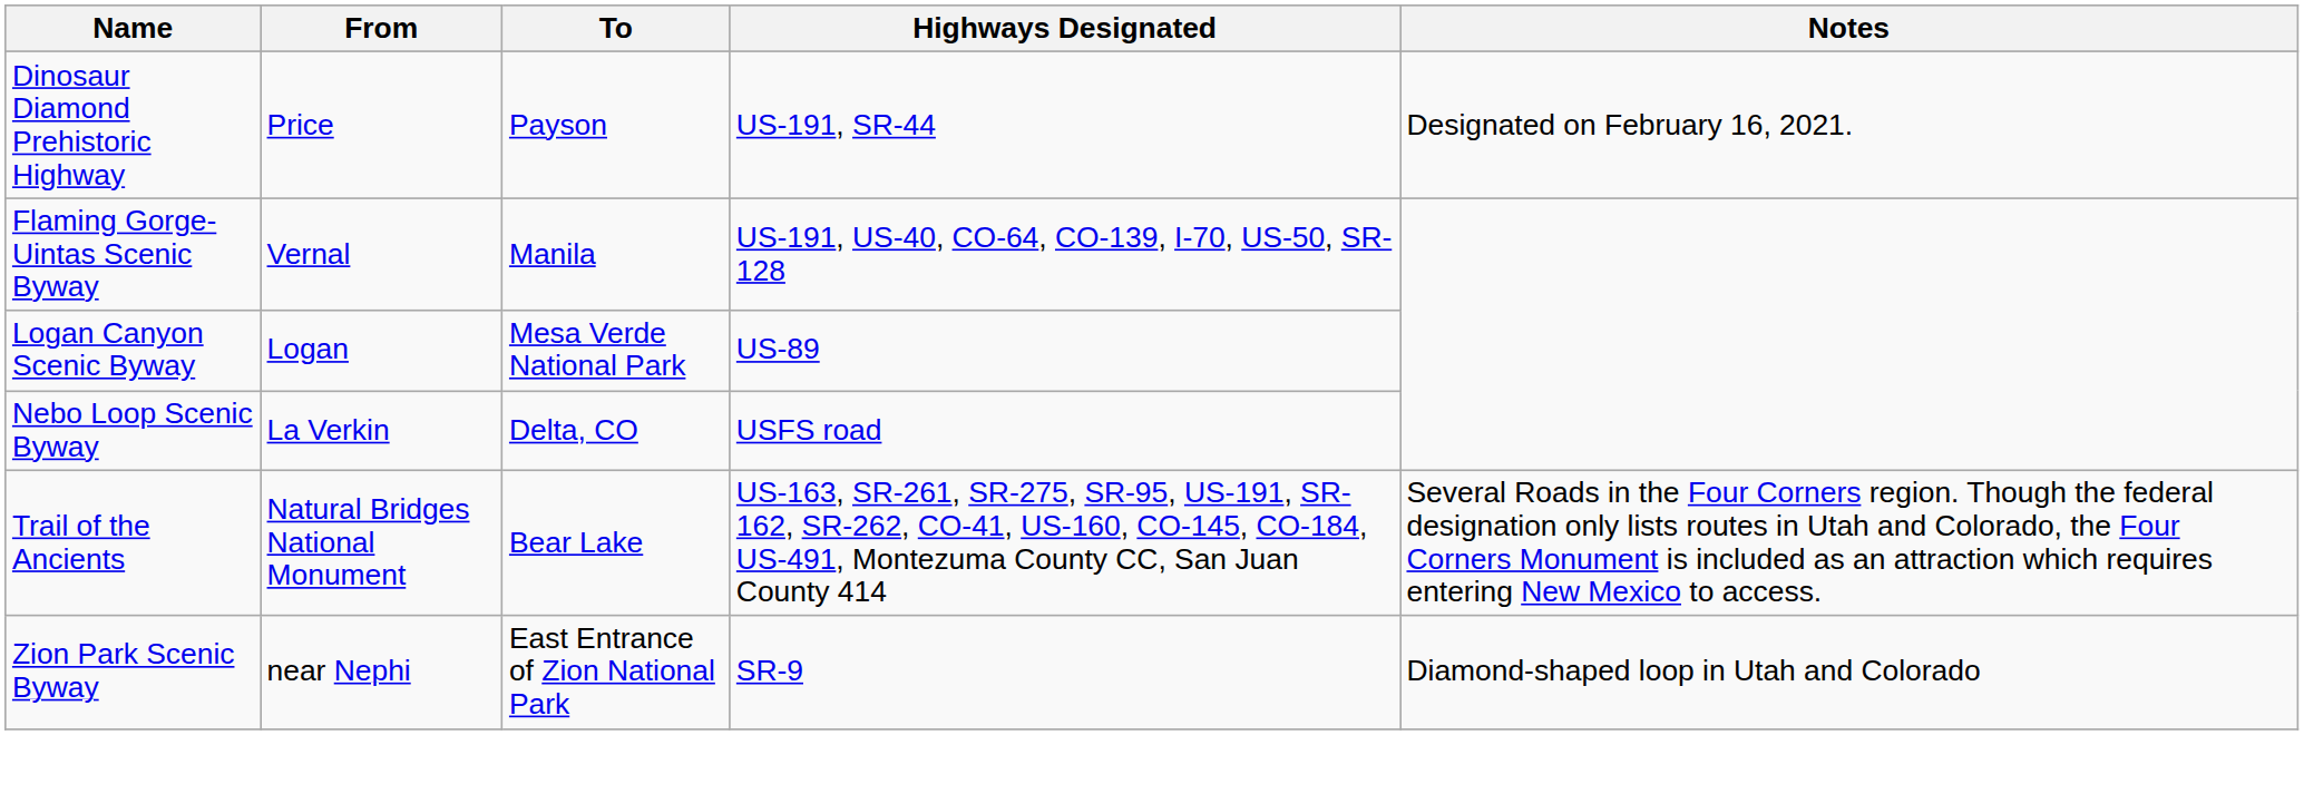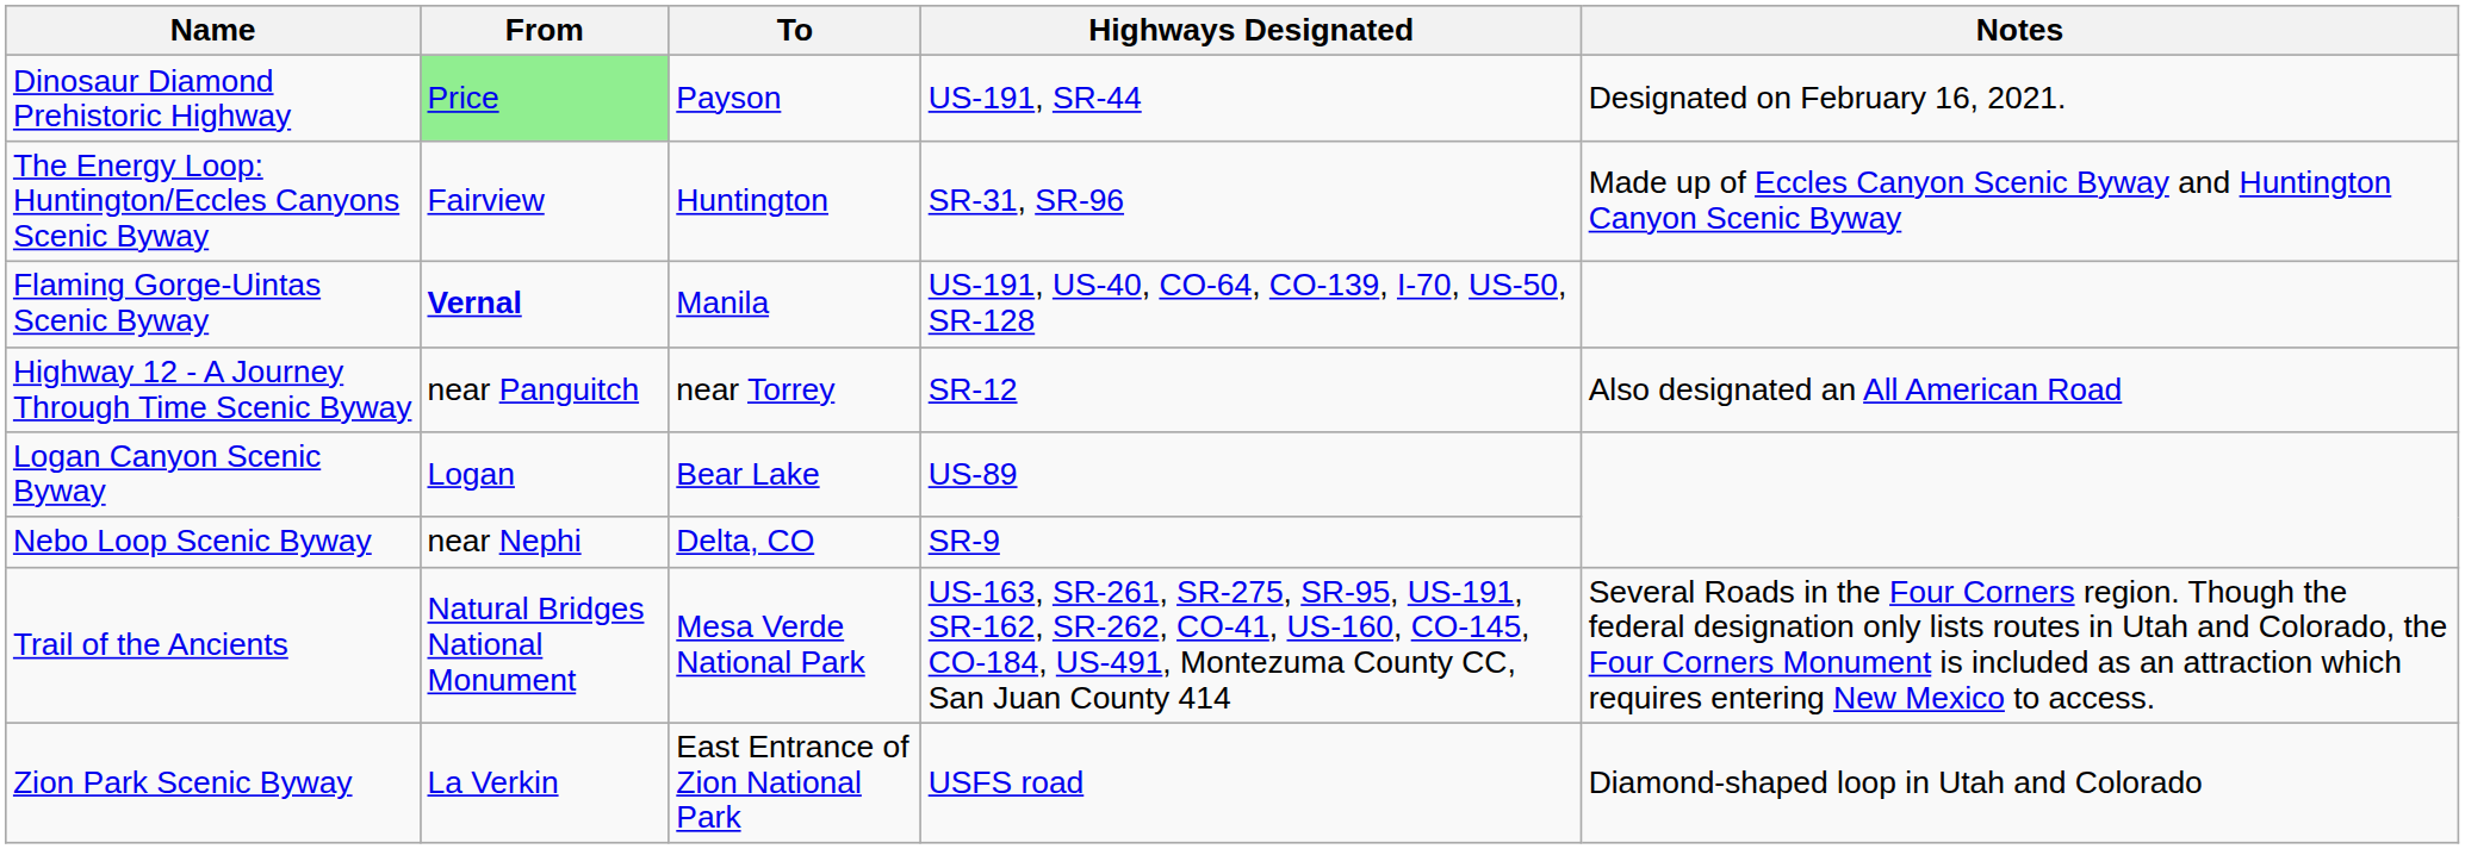Dinosaur Diamond Prehistoric Highway | From: no background -> lightgreen background
+ row: The Energy Loop: Huntington/Eccles Canyons Scenic Byway | Fairview | Huntington | SR-31, SR-96 | Made up of Eccles Canyon Scenic Byway and Huntington Canyon Scenic Byway
Flaming Gorge-Uintas Scenic Byway | From: normal -> bold
+ row: Highway 12 - A Journey Through Time Scenic Byway | near Panguitch | near Torrey | SR-12 | Also designated an All American Road
Logan Canyon Scenic Byway | To: Mesa Verde National Park -> Bear Lake
Nebo Loop Scenic Byway | From: La Verkin -> near Nephi
Nebo Loop Scenic Byway | Highways Designated: USFS road -> SR-9
Trail of the Ancients | To: Bear Lake -> Mesa Verde National Park
Zion Park Scenic Byway | From: near Nephi -> La Verkin
Zion Park Scenic Byway | Highways Designated: SR-9 -> USFS road
